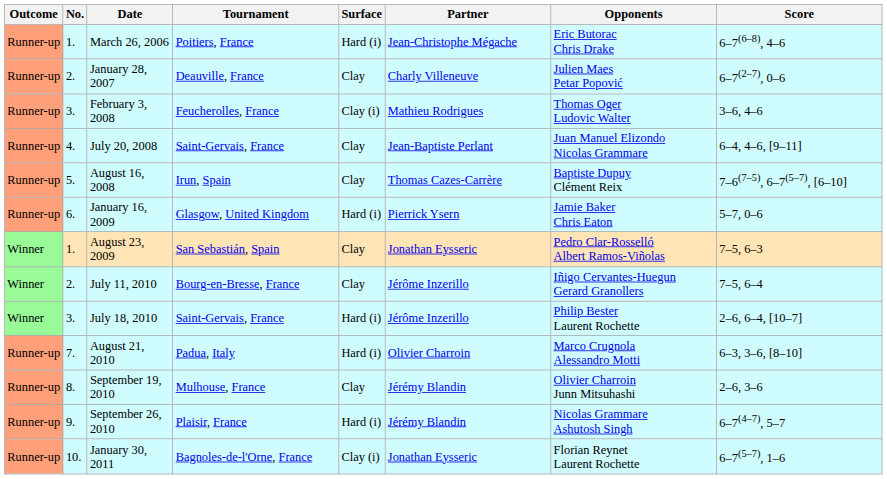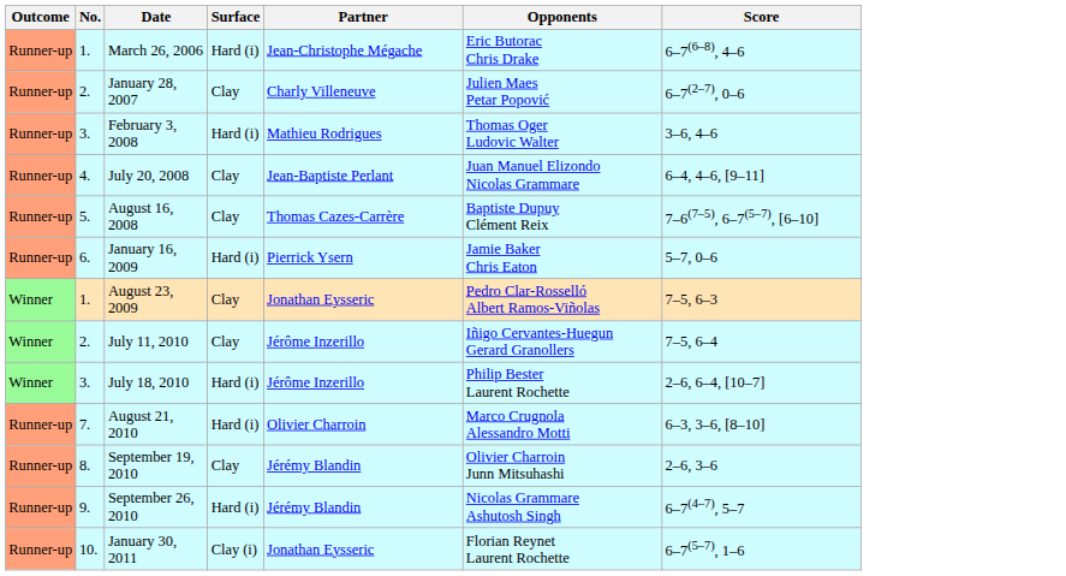- column: Tournament | Poitiers, France | Deauville, France | Feucherolles, France | Saint-Gervais, France | Irun, Spain | Glasgow, United Kingdom | San Sebastián, Spain | Bourg-en-Bresse, France | Saint-Gervais, France | Padua, Italy | Mulhouse, France | Plaisir, France | Bagnoles-de-l'Orne, France
February 3, 2008 | Surface: Clay (i) -> Hard (i)
